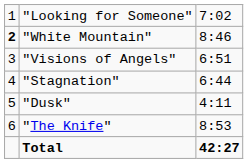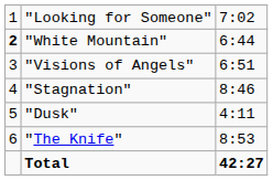"White Mountain" | column 3: 8:46 -> 6:44
"Stagnation" | column 3: 6:44 -> 8:46
